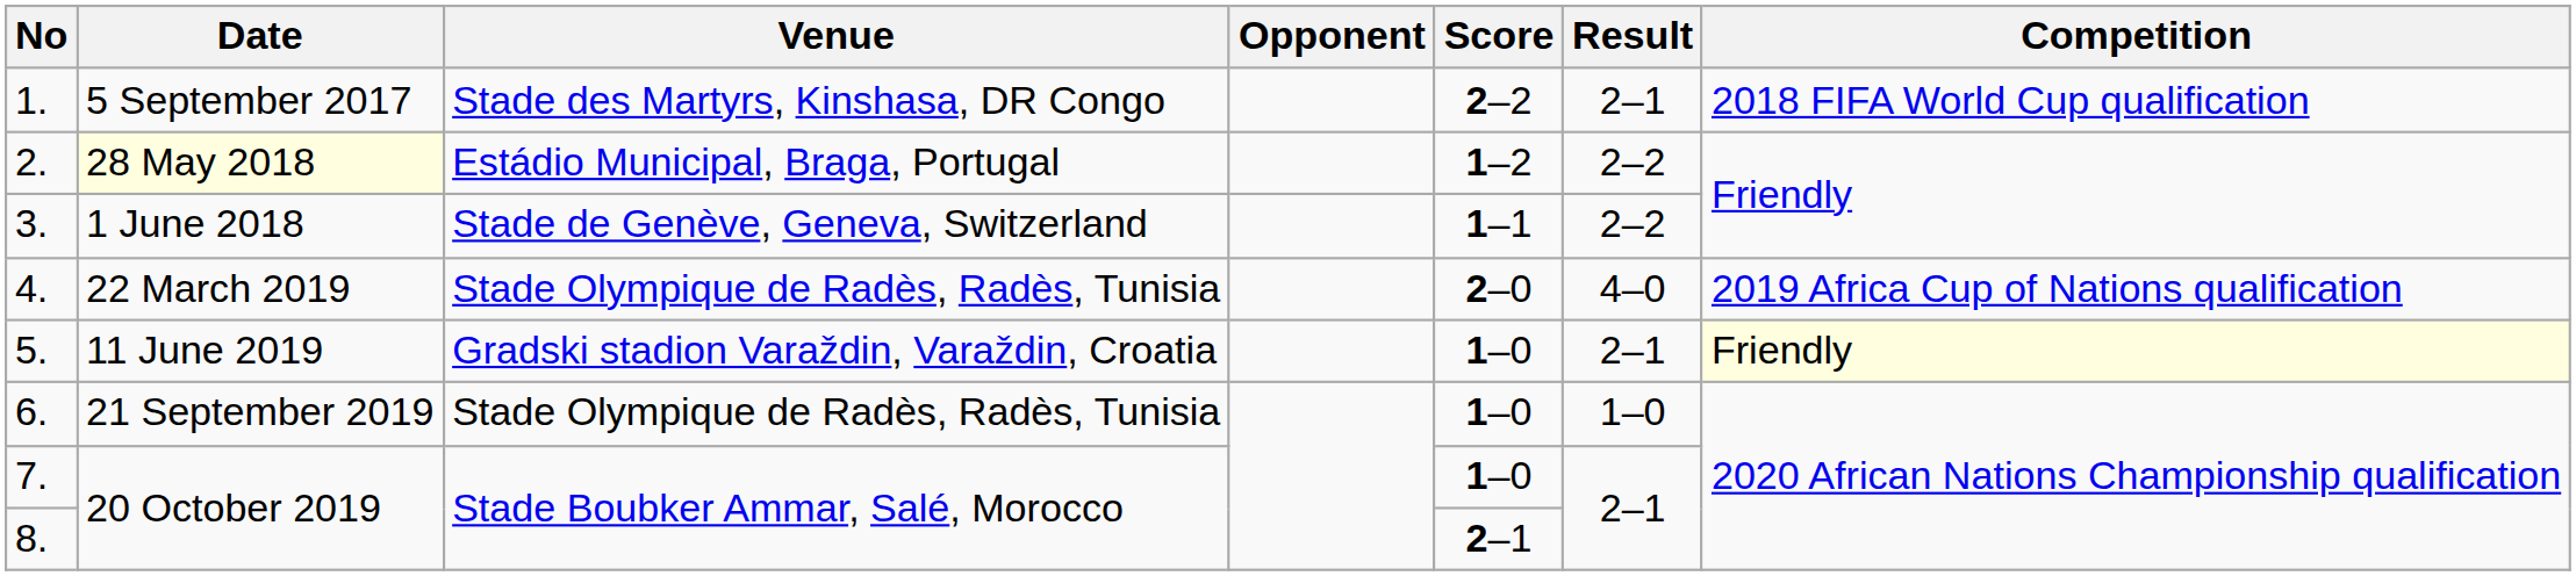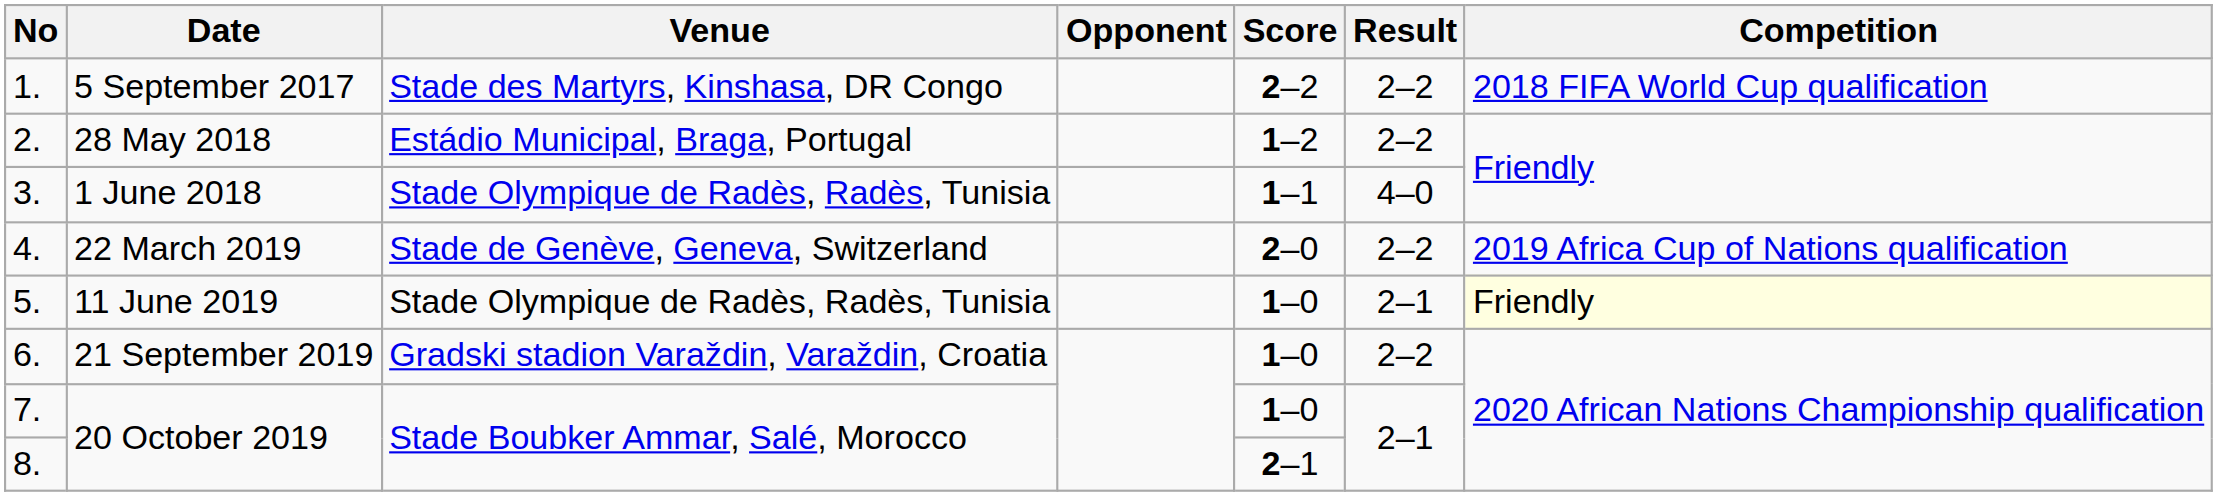1. | Result: 2–1 -> 2–2
2. | Date: lightyellow background -> no background
3. | Venue: Stade de Genève, Geneva, Switzerland -> Stade Olympique de Radès, Radès, Tunisia
3. | Result: 2–2 -> 4–0
4. | Venue: Stade Olympique de Radès, Radès, Tunisia -> Stade de Genève, Geneva, Switzerland
4. | Result: 4–0 -> 2–2
5. | Venue: Gradski stadion Varaždin, Varaždin, Croatia -> Stade Olympique de Radès, Radès, Tunisia
6. | Venue: Stade Olympique de Radès, Radès, Tunisia -> Gradski stadion Varaždin, Varaždin, Croatia
6. | Result: 1–0 -> 2–2
